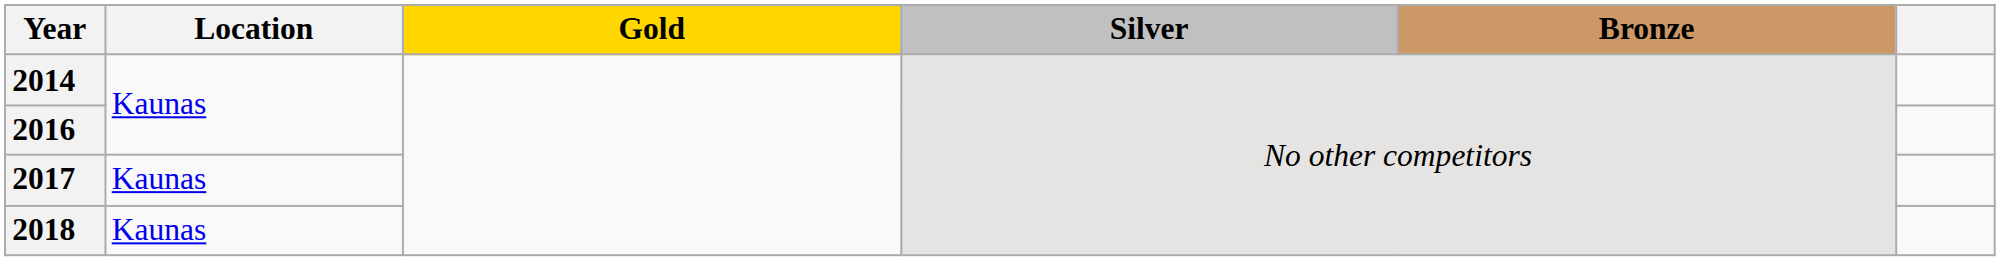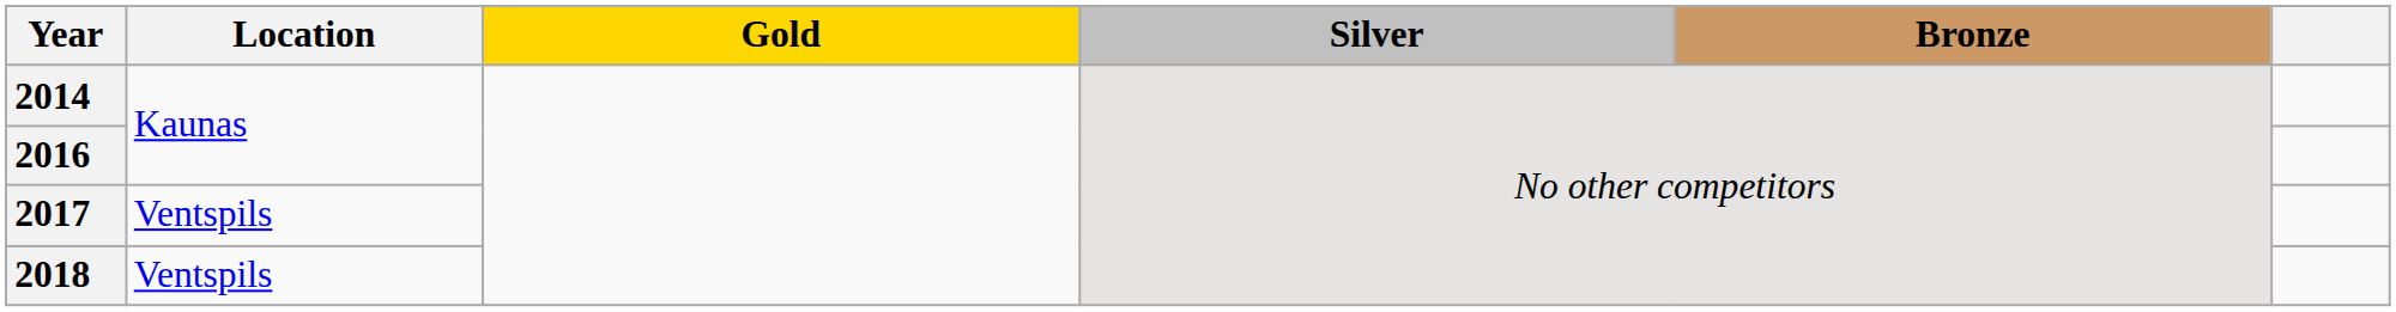2017 | Location: Kaunas -> Ventspils
2018 | Location: Kaunas -> Ventspils
